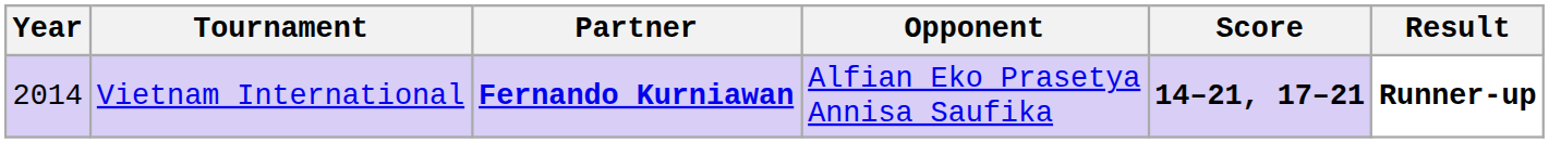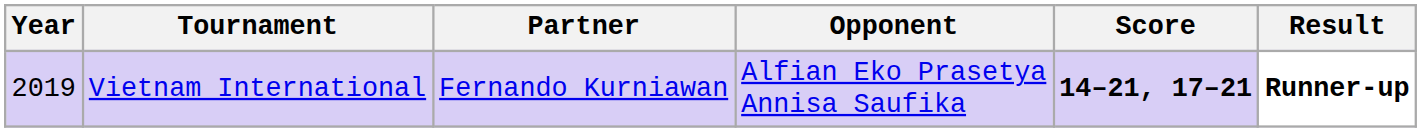Vietnam International | Year: 2014 -> 2019
Vietnam International | Partner: bold -> normal
